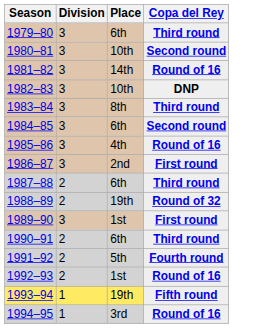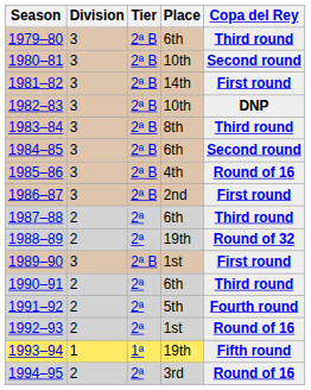+ column: Tier | 2ª B | 2ª B | 2ª B | 2ª B | 2ª B | 2ª B | 2ª B | 2ª B | 2ª | 2ª | 2ª B | 2ª | 2ª | 2ª | 1ª | 2ª
1981–82 | Copa del Rey: Round of 16 -> First round
1994–95 | Division: 1 -> 2
